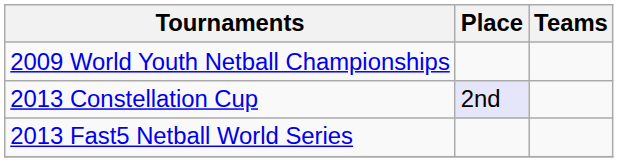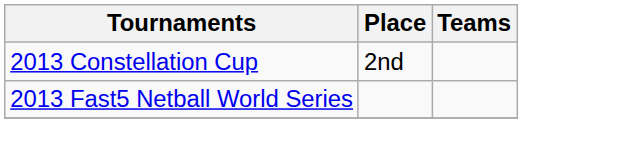- row: 2009 World Youth Netball Championships
2013 Constellation Cup | Place: lavender background -> no background
